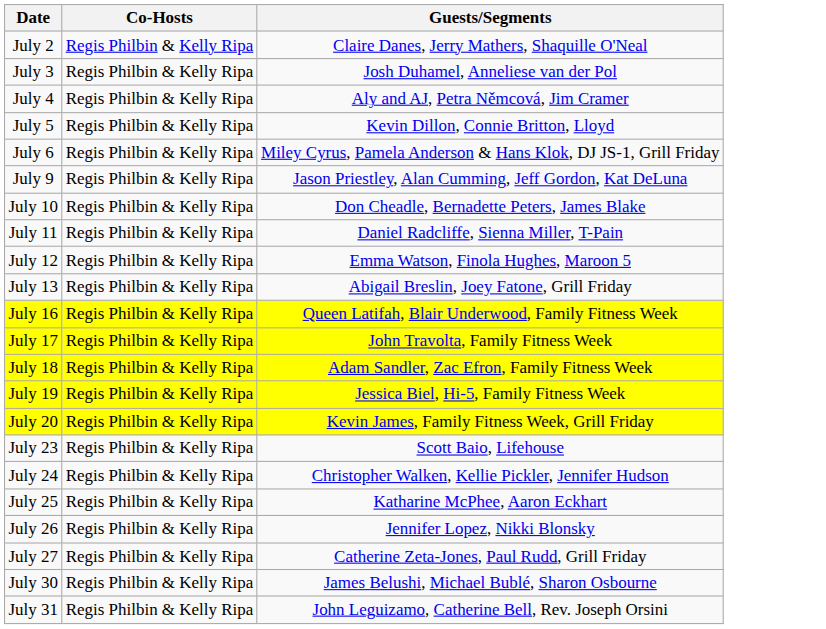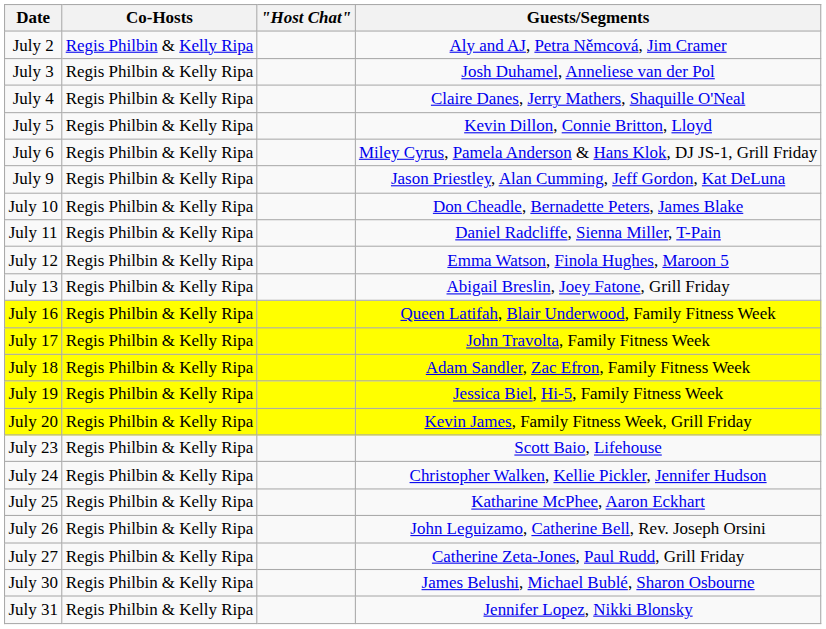+ column: "Host Chat"
July 2 | Guests/Segments: Claire Danes, Jerry Mathers, Shaquille O'Neal -> Aly and AJ, Petra Němcová, Jim Cramer
July 4 | Guests/Segments: Aly and AJ, Petra Němcová, Jim Cramer -> Claire Danes, Jerry Mathers, Shaquille O'Neal
July 26 | Guests/Segments: Jennifer Lopez, Nikki Blonsky -> John Leguizamo, Catherine Bell, Rev. Joseph Orsini
July 31 | Guests/Segments: John Leguizamo, Catherine Bell, Rev. Joseph Orsini -> Jennifer Lopez, Nikki Blonsky
